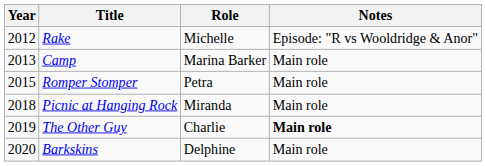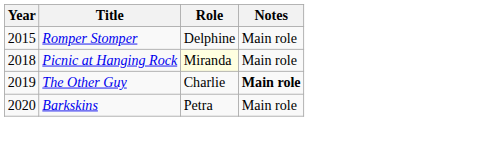- row: 2012 | Rake | Michelle | Episode: "R vs Wooldridge & Anor"
- row: 2013 | Camp | Marina Barker | Main role
Romper Stomper | Role: Petra -> Delphine
Picnic at Hanging Rock | Role: no background -> lightyellow background
Barkskins | Role: Delphine -> Petra
